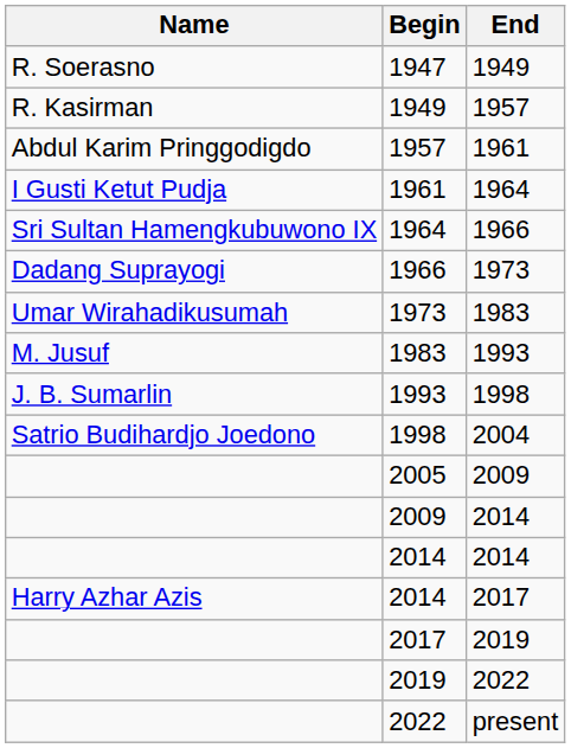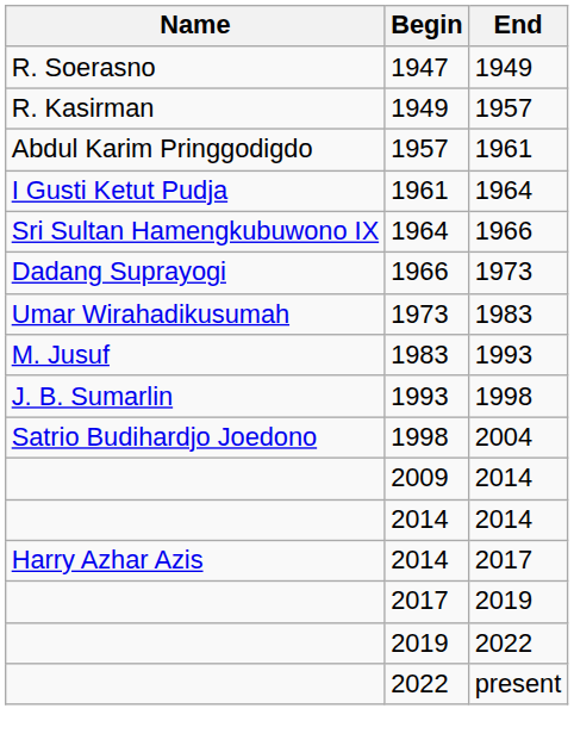- row: 2005 | 2009
